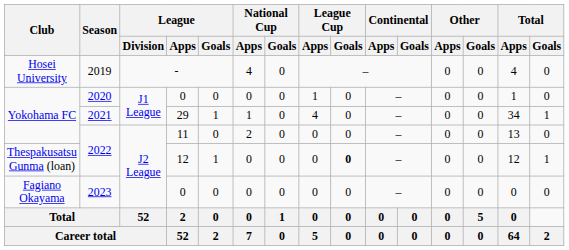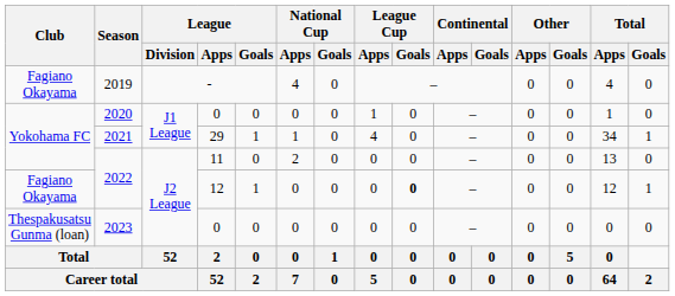2019 | Club: Hosei University -> Fagiano Okayama
2022 / 12 | Club: Thespakusatsu Gunma (loan) -> Fagiano Okayama
2023 | Club: Fagiano Okayama -> Thespakusatsu Gunma (loan)
